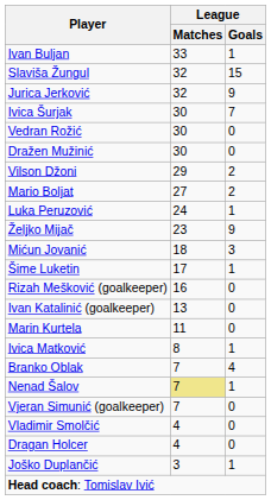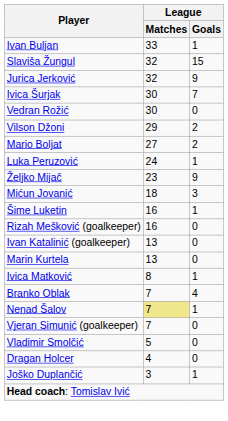- row: Dražen Mužinić | 30 | 0
Šime Luketin | League / Matches: 17 -> 16
Marin Kurtela | League / Matches: 11 -> 13
Vladimir Smolčić | League / Matches: 4 -> 5
